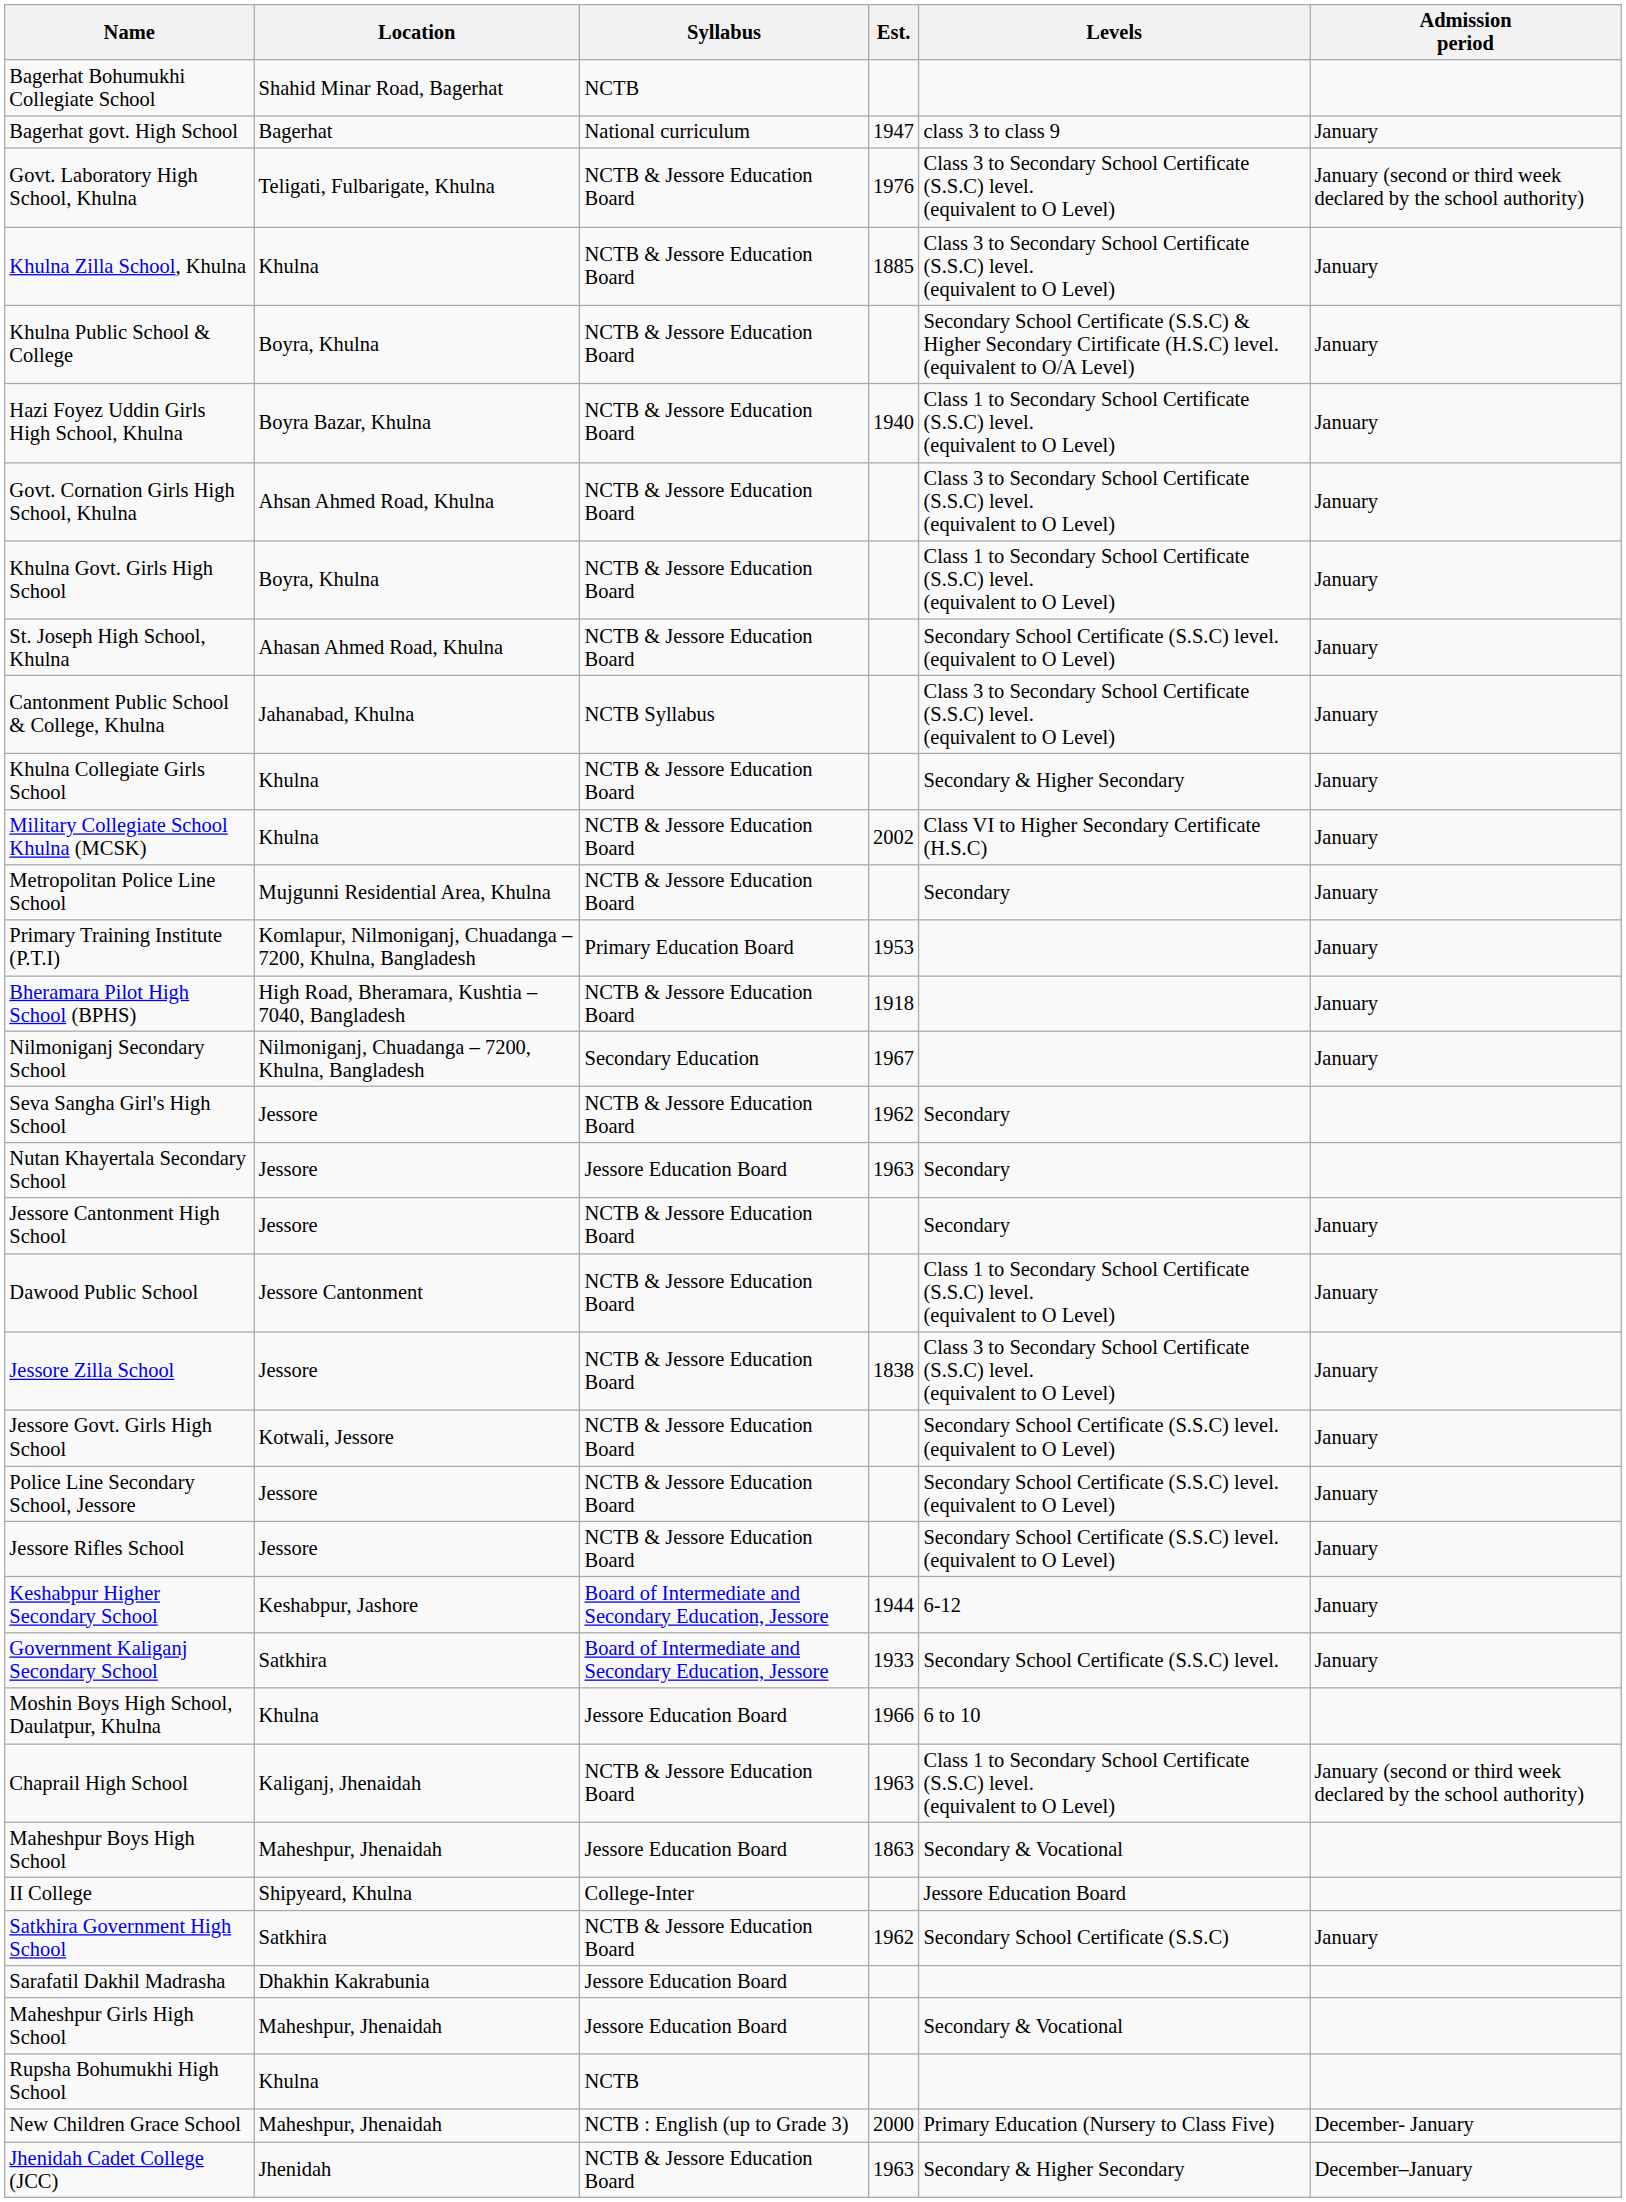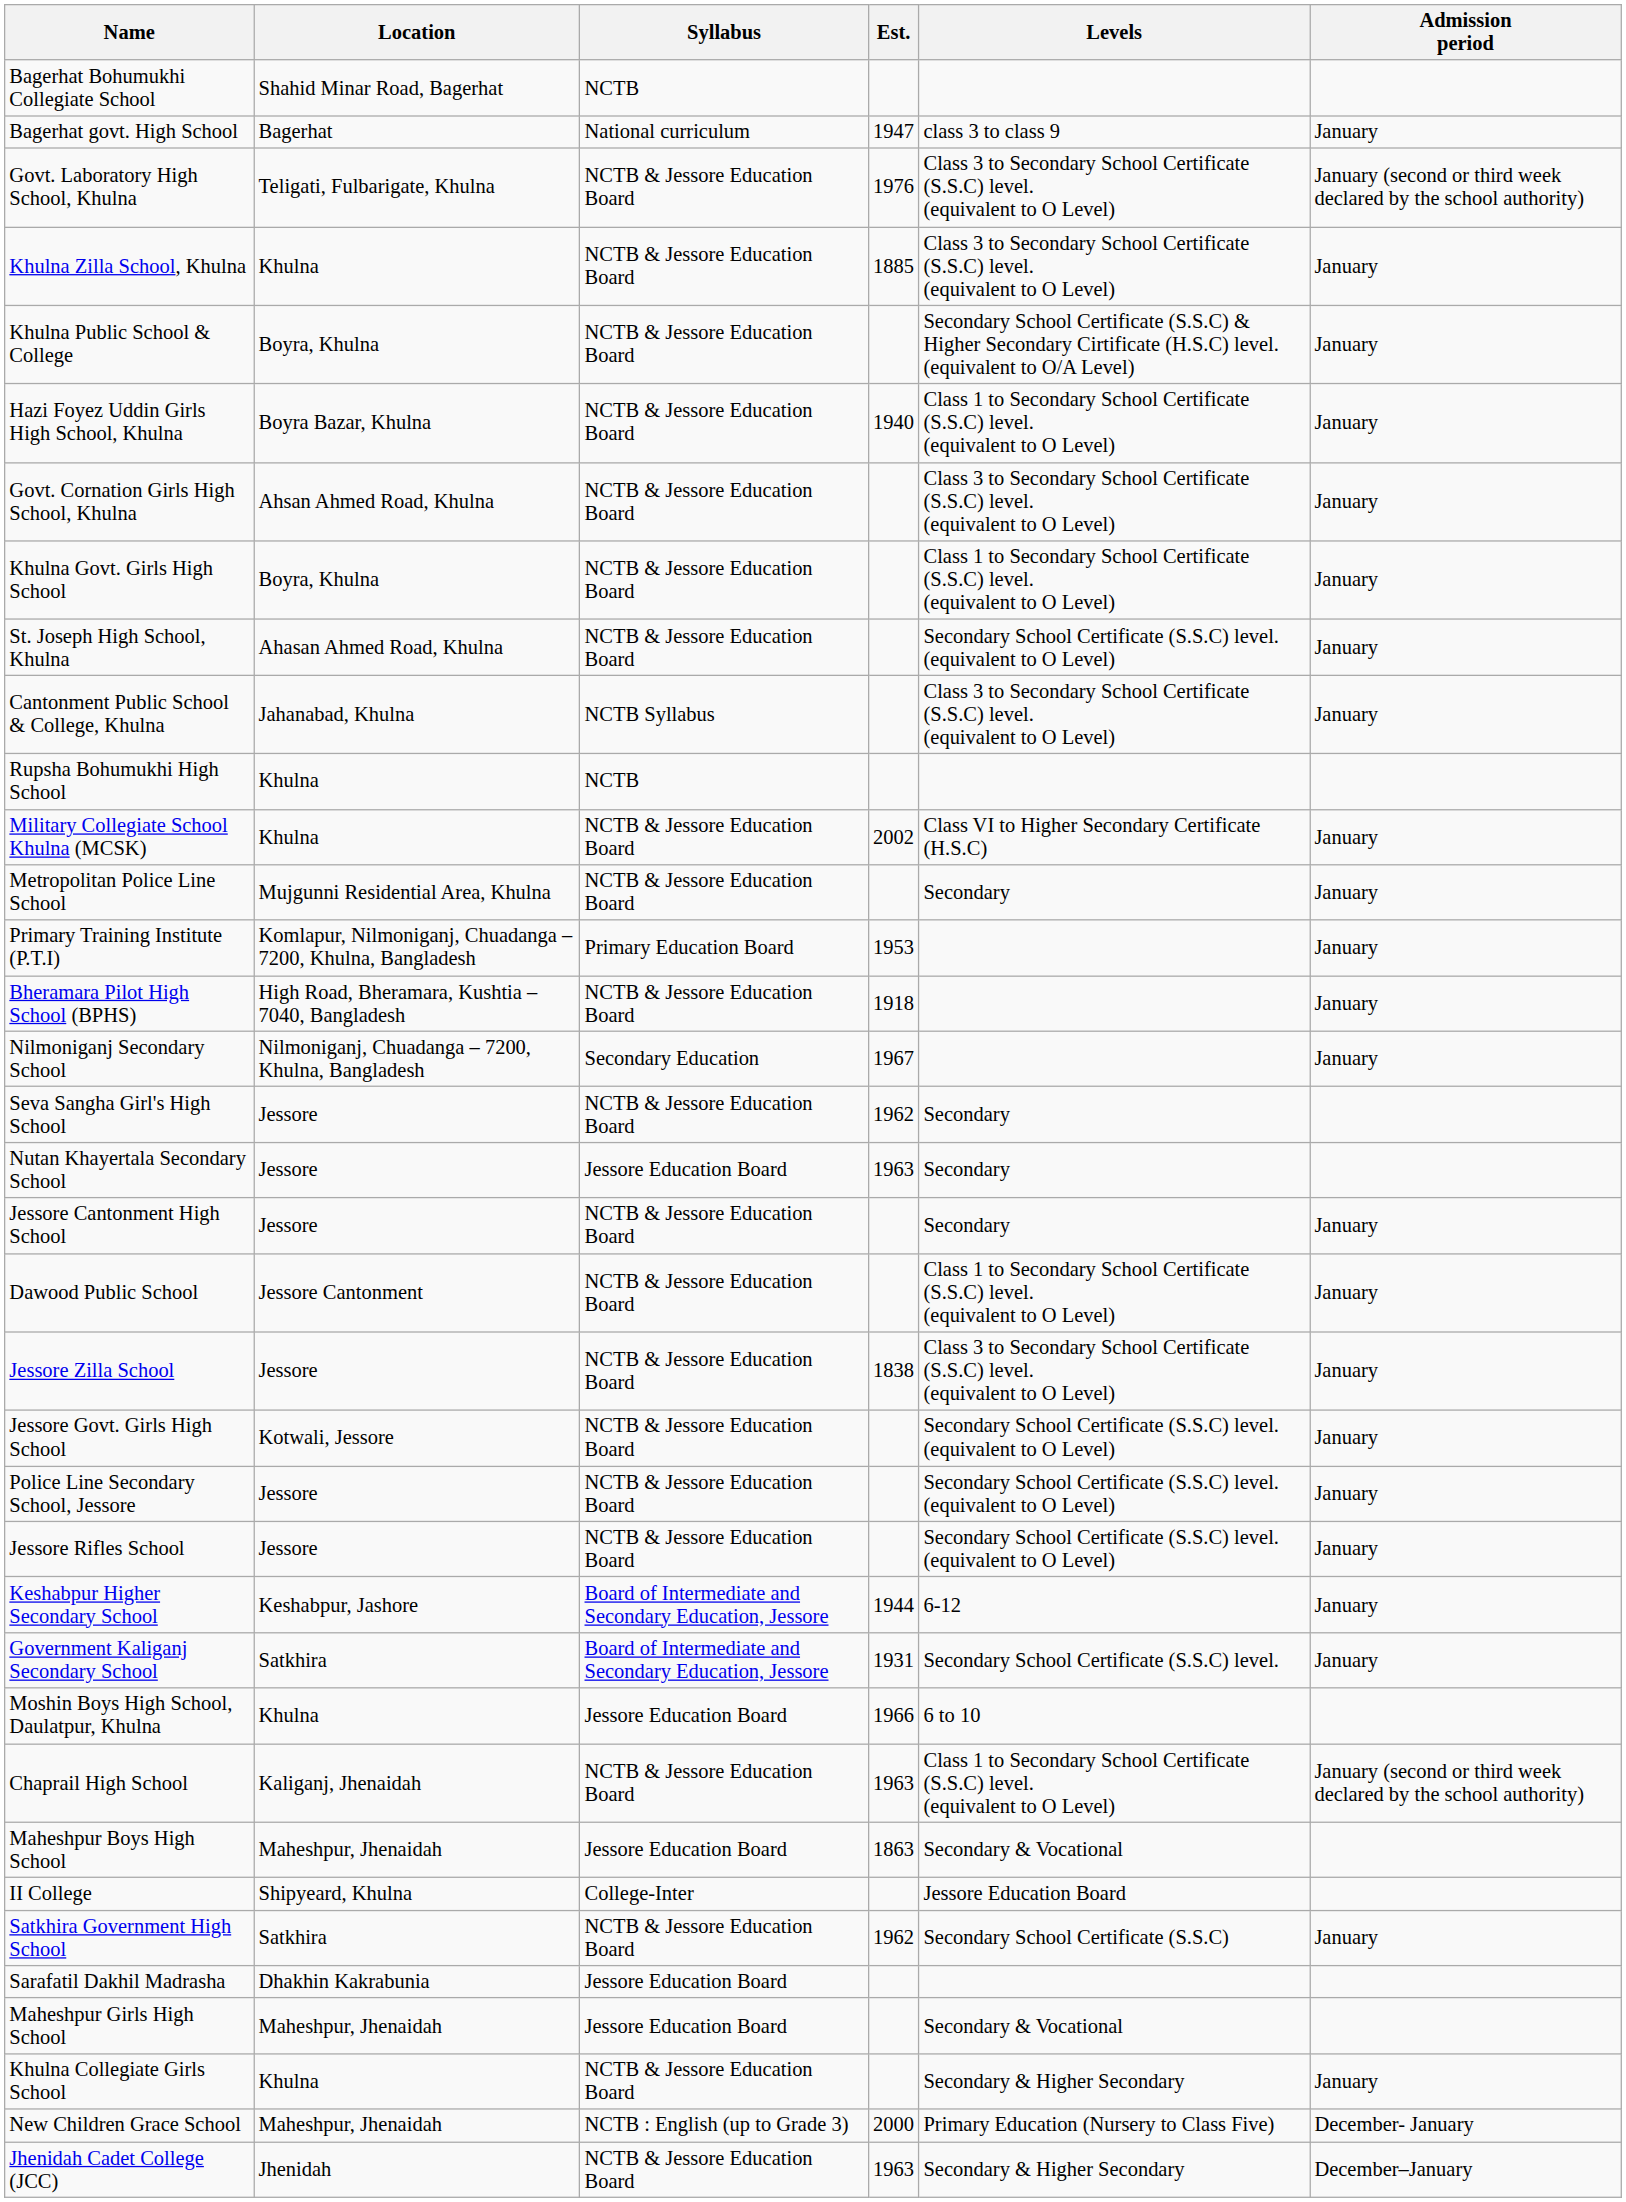rows swapped: Khulna Collegiate Girls School <-> Rupsha Bohumukhi High School
Government Kaliganj Secondary School | Est.: 1933 -> 1931
